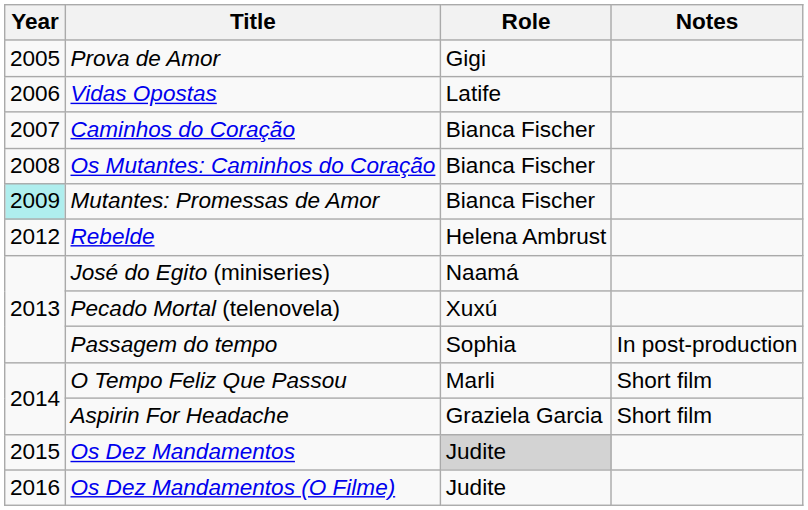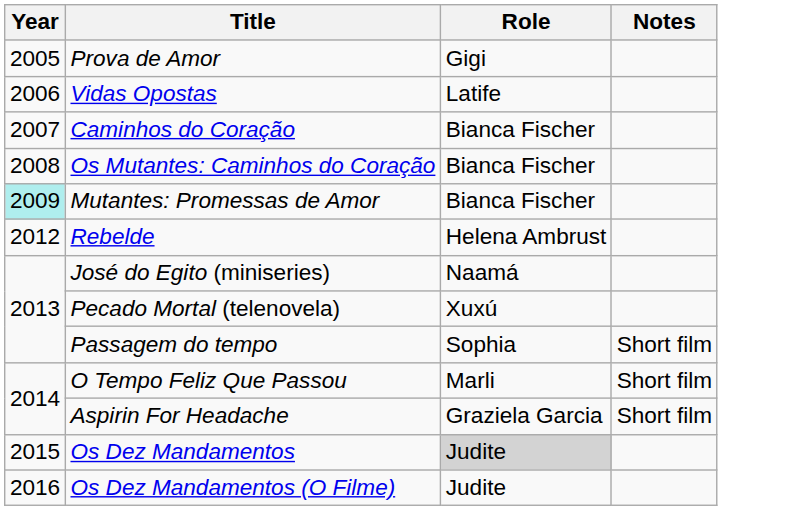Passagem do tempo | Notes: In post-production -> Short film
